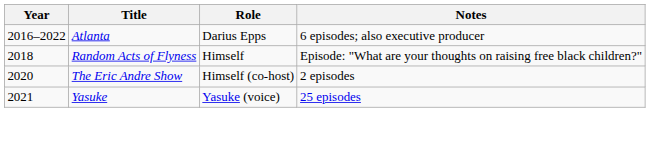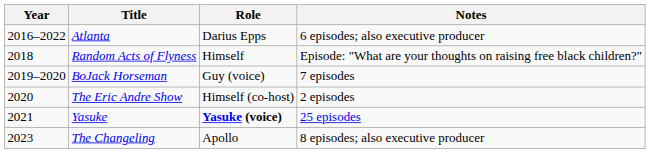+ row: 2019–2020 | BoJack Horseman | Guy (voice) | 7 episodes
Yasuke | Role: normal -> bold
+ row: 2023 | The Changeling | Apollo | 8 episodes; also executive producer
